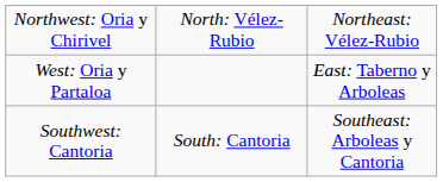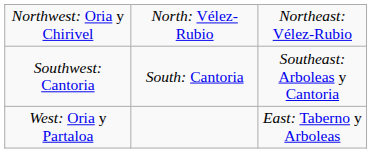rows swapped: West: Oria y Partaloa <-> Southwest: Cantoria
